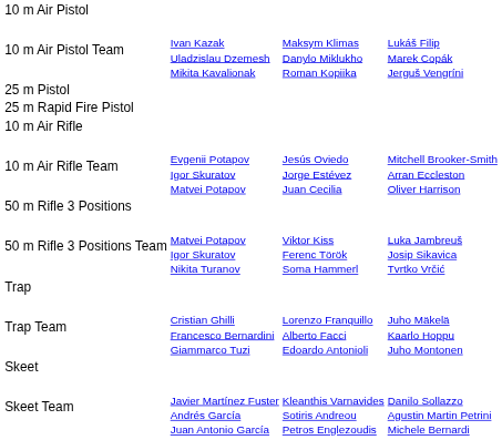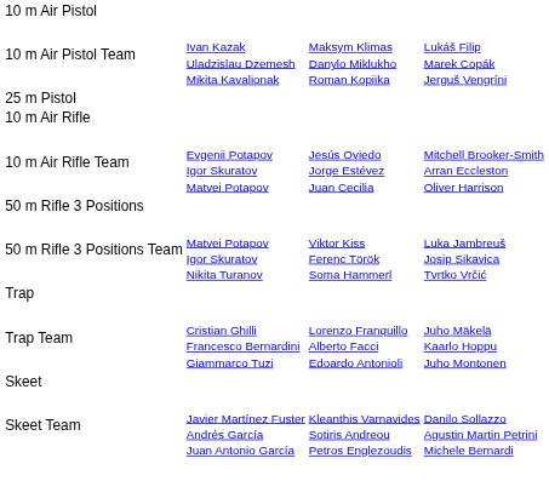- row: 25 m Rapid Fire Pistol
